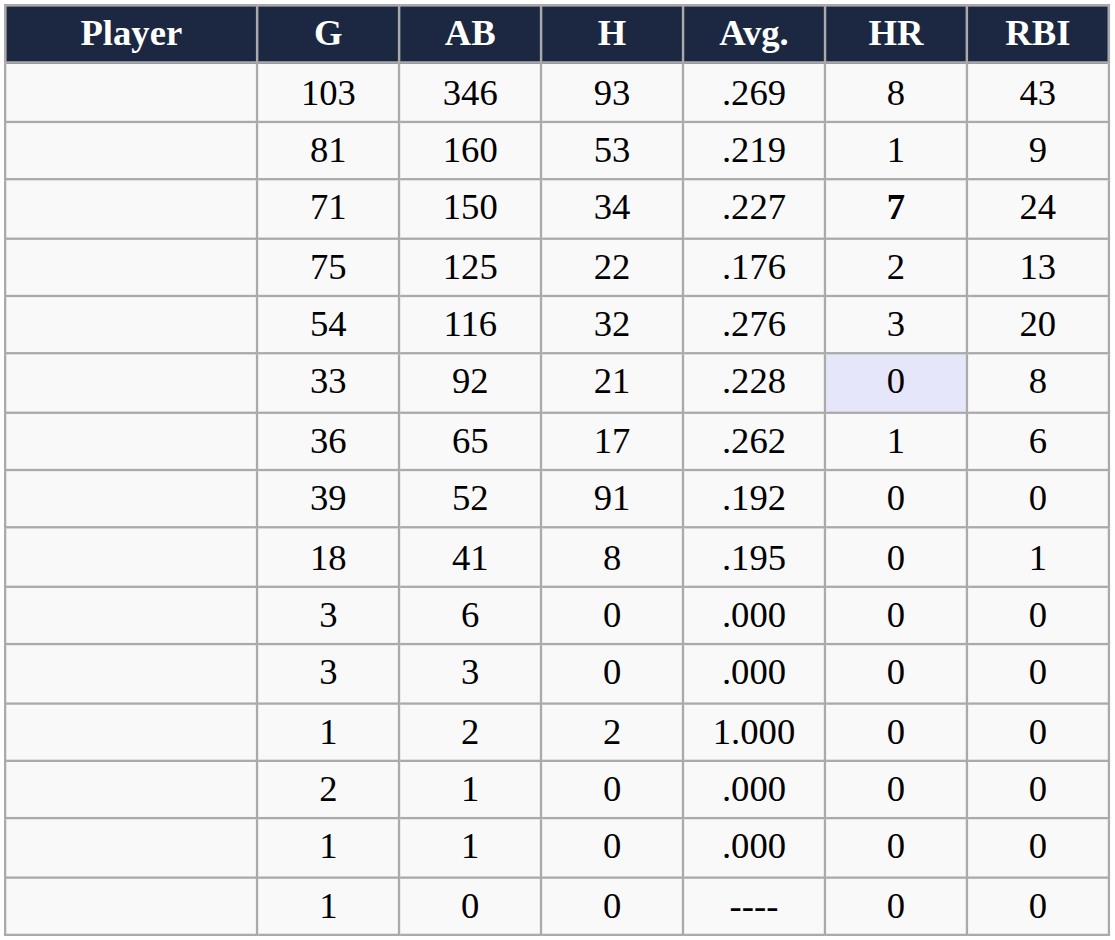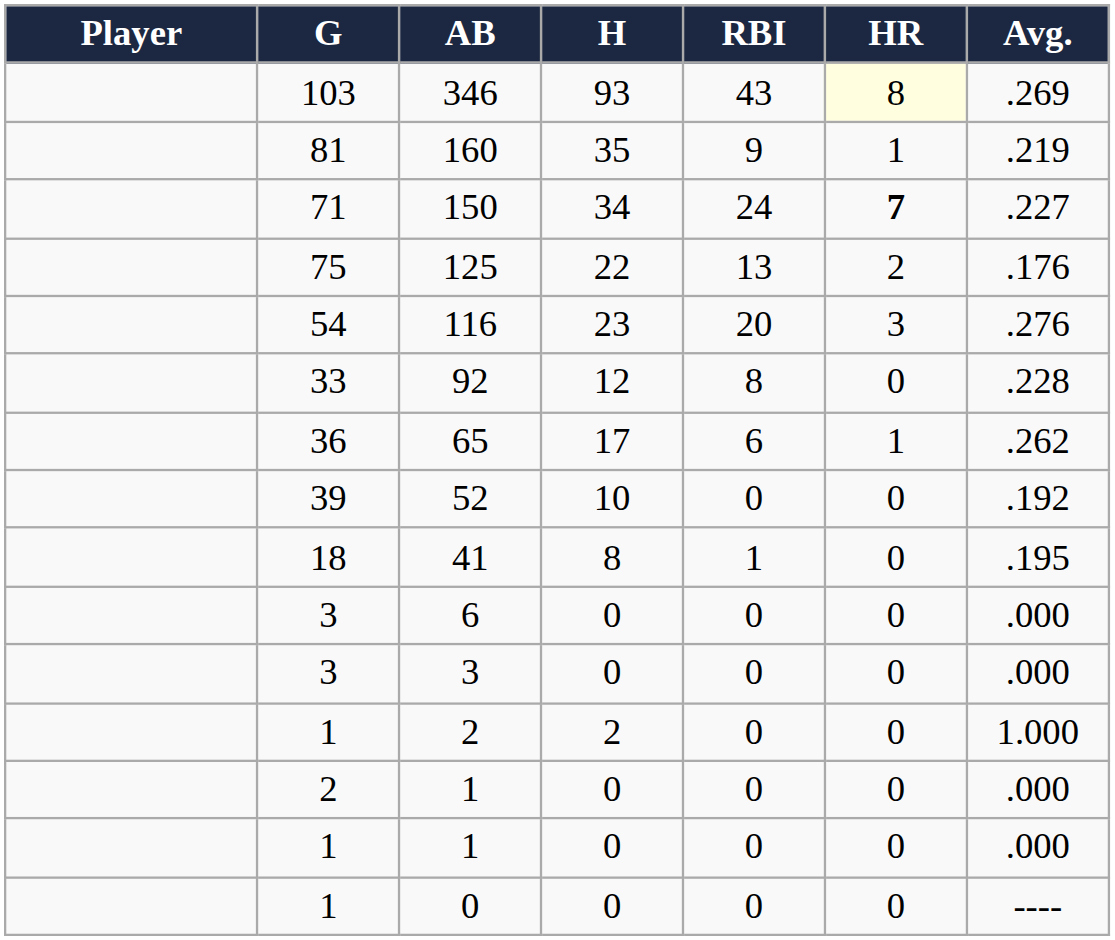columns swapped: Avg. <-> RBI
346 | HR: no background -> lightyellow background
160 | H: 53 -> 35
116 | H: 32 -> 23
92 | H: 21 -> 12
92 | HR: lavender background -> no background
52 | H: 91 -> 10
